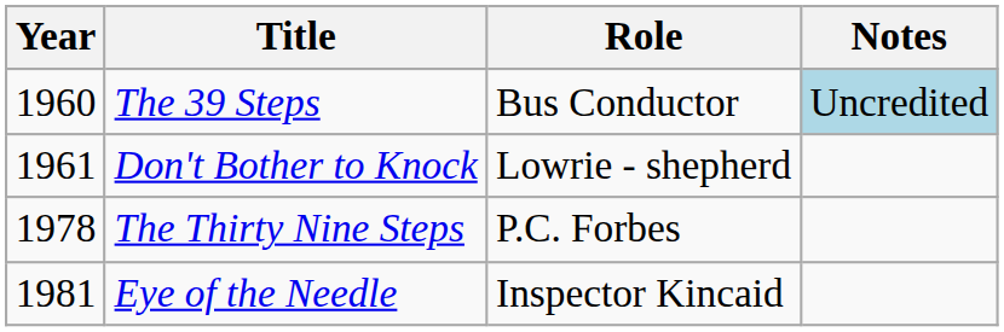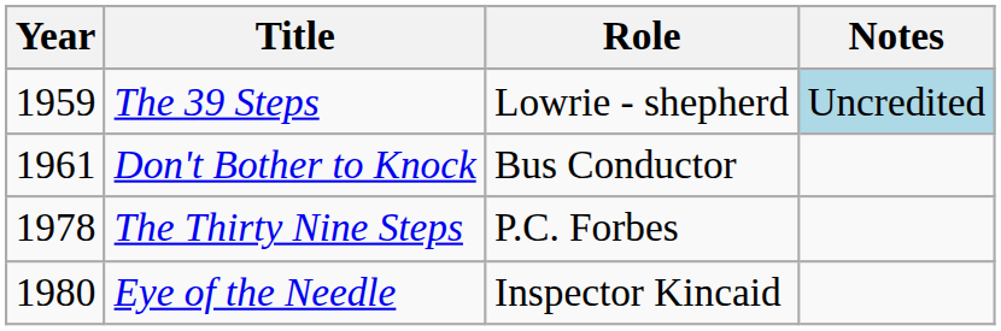The 39 Steps | Year: 1960 -> 1959
The 39 Steps | Role: Bus Conductor -> Lowrie - shepherd
Don't Bother to Knock | Role: Lowrie - shepherd -> Bus Conductor
Eye of the Needle | Year: 1981 -> 1980
